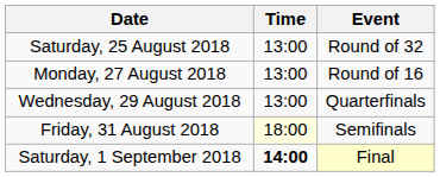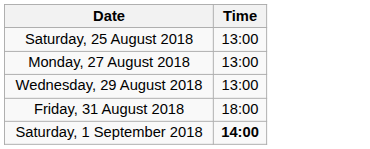- column: Event | Round of 32 | Round of 16 | Quarterfinals | Semifinals | Final
Friday, 31 August 2018 | Time: lightyellow background -> no background
